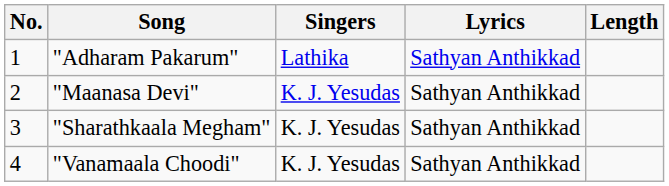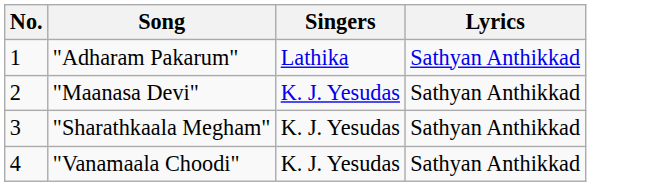- column: Length
